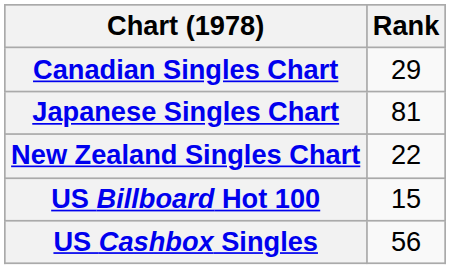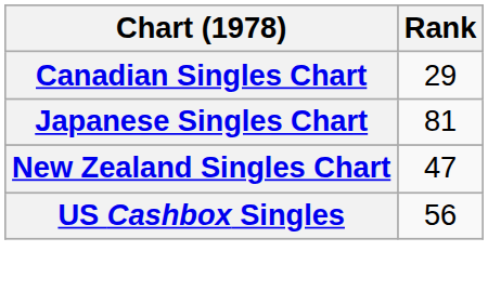New Zealand Singles Chart | Rank: 22 -> 47
- row: US Billboard Hot 100 | 15
